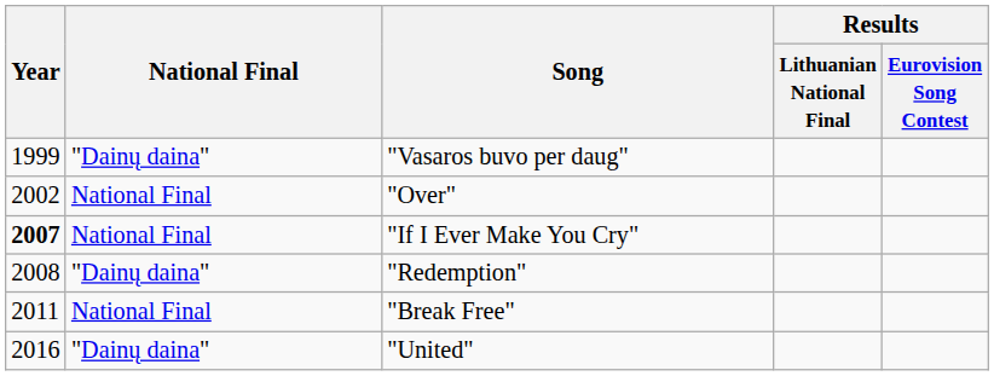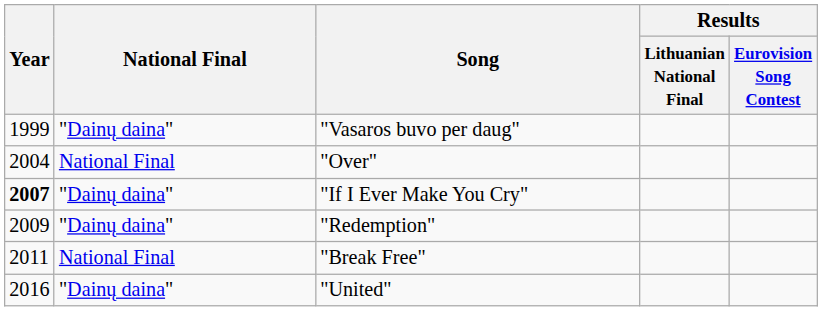"Over" | Year: 2002 -> 2004
"If I Ever Make You Cry" | National Final: National Final -> "Dainų daina"
"Redemption" | Year: 2008 -> 2009
